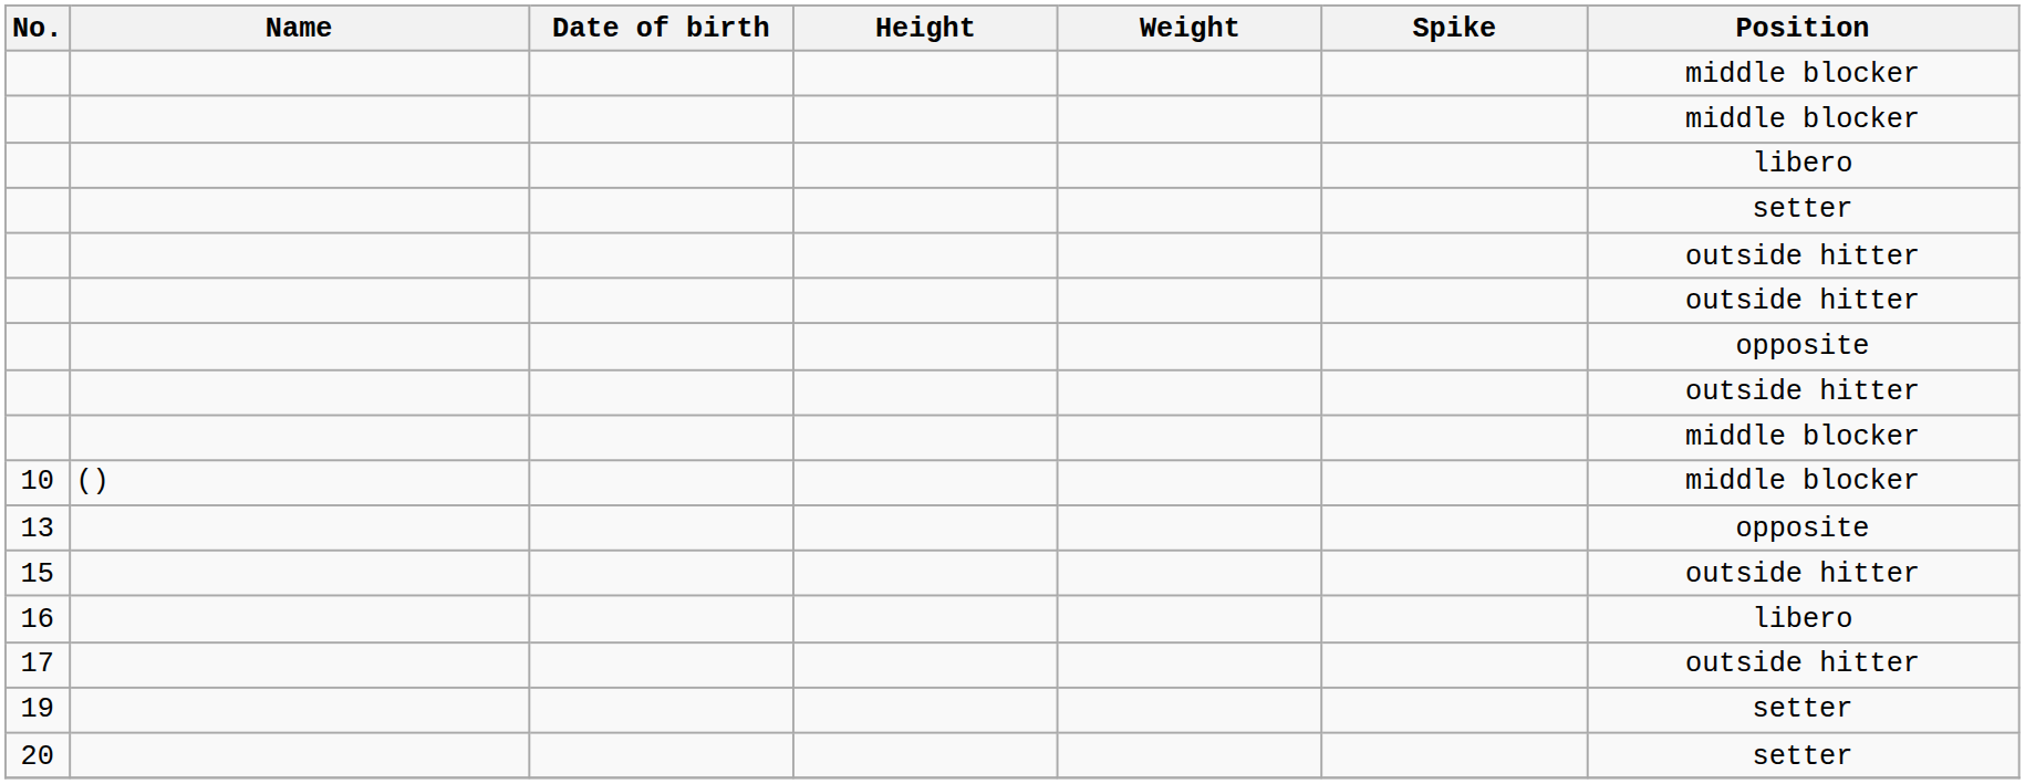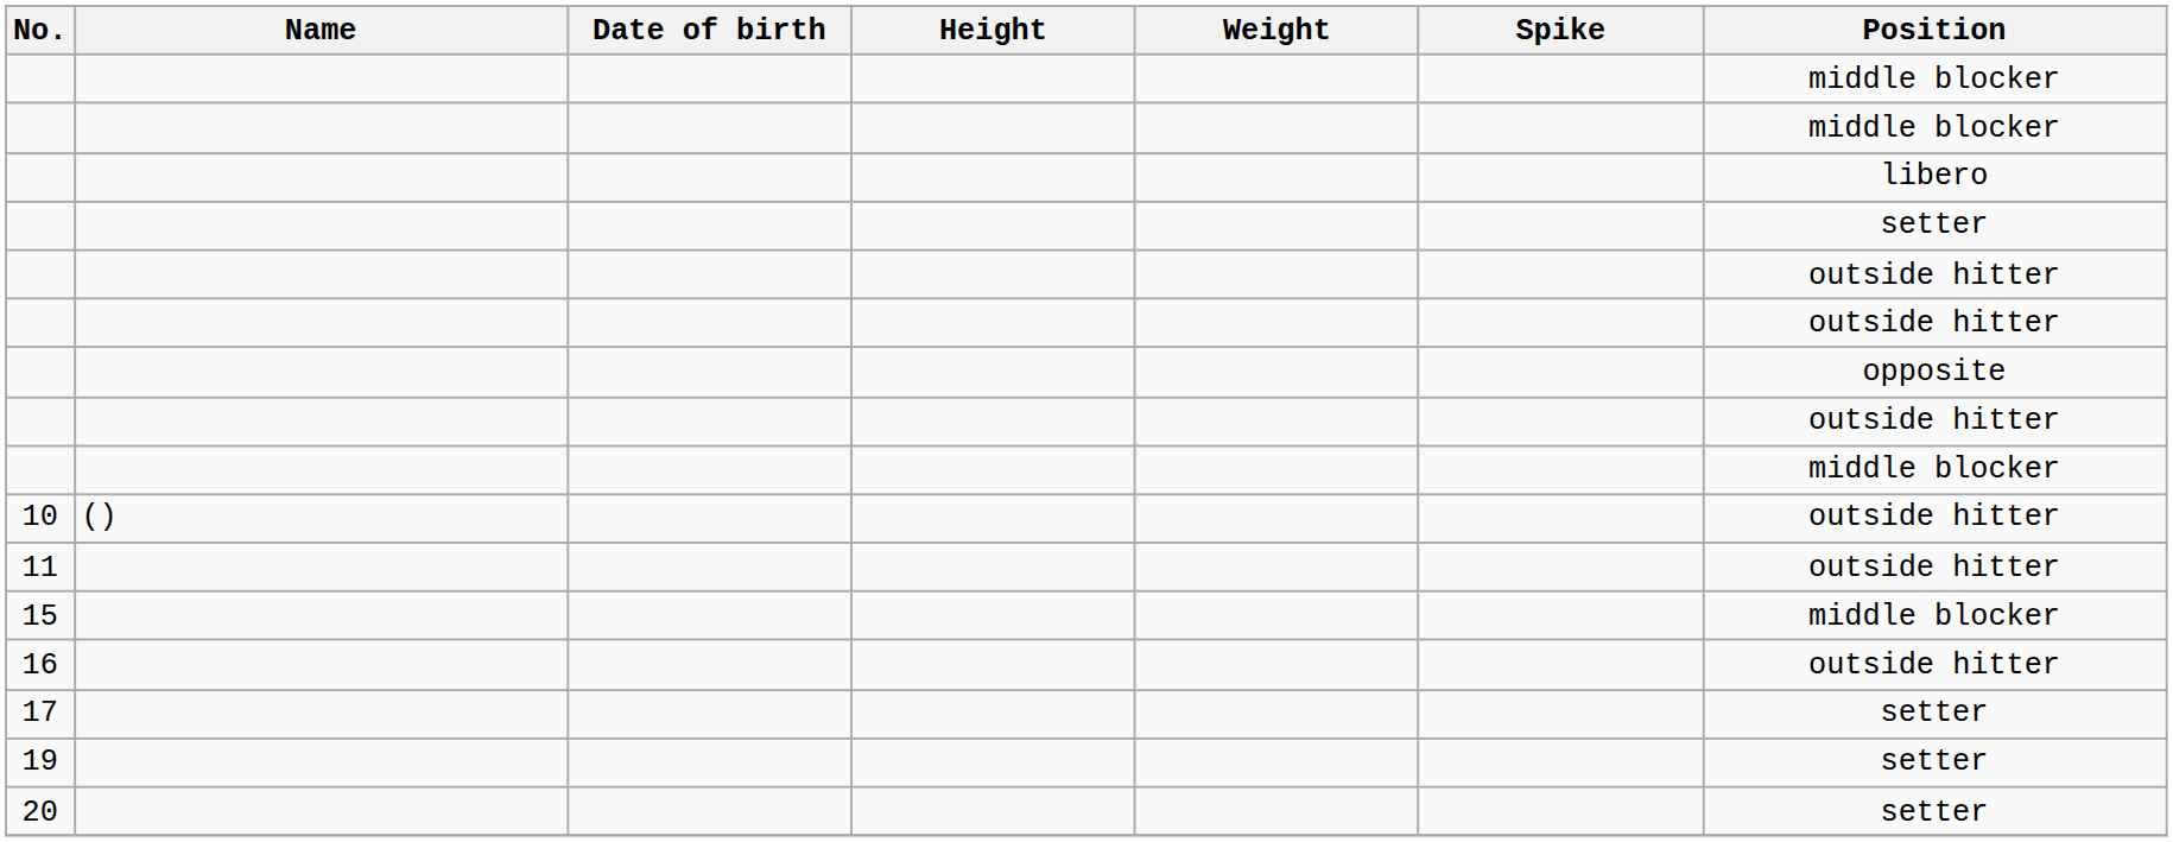10 | Position: middle blocker -> outside hitter
+ row: 11 | outside hitter
- row: 13 | opposite
15 | Position: outside hitter -> middle blocker
16 | Position: libero -> outside hitter
17 | Position: outside hitter -> setter
